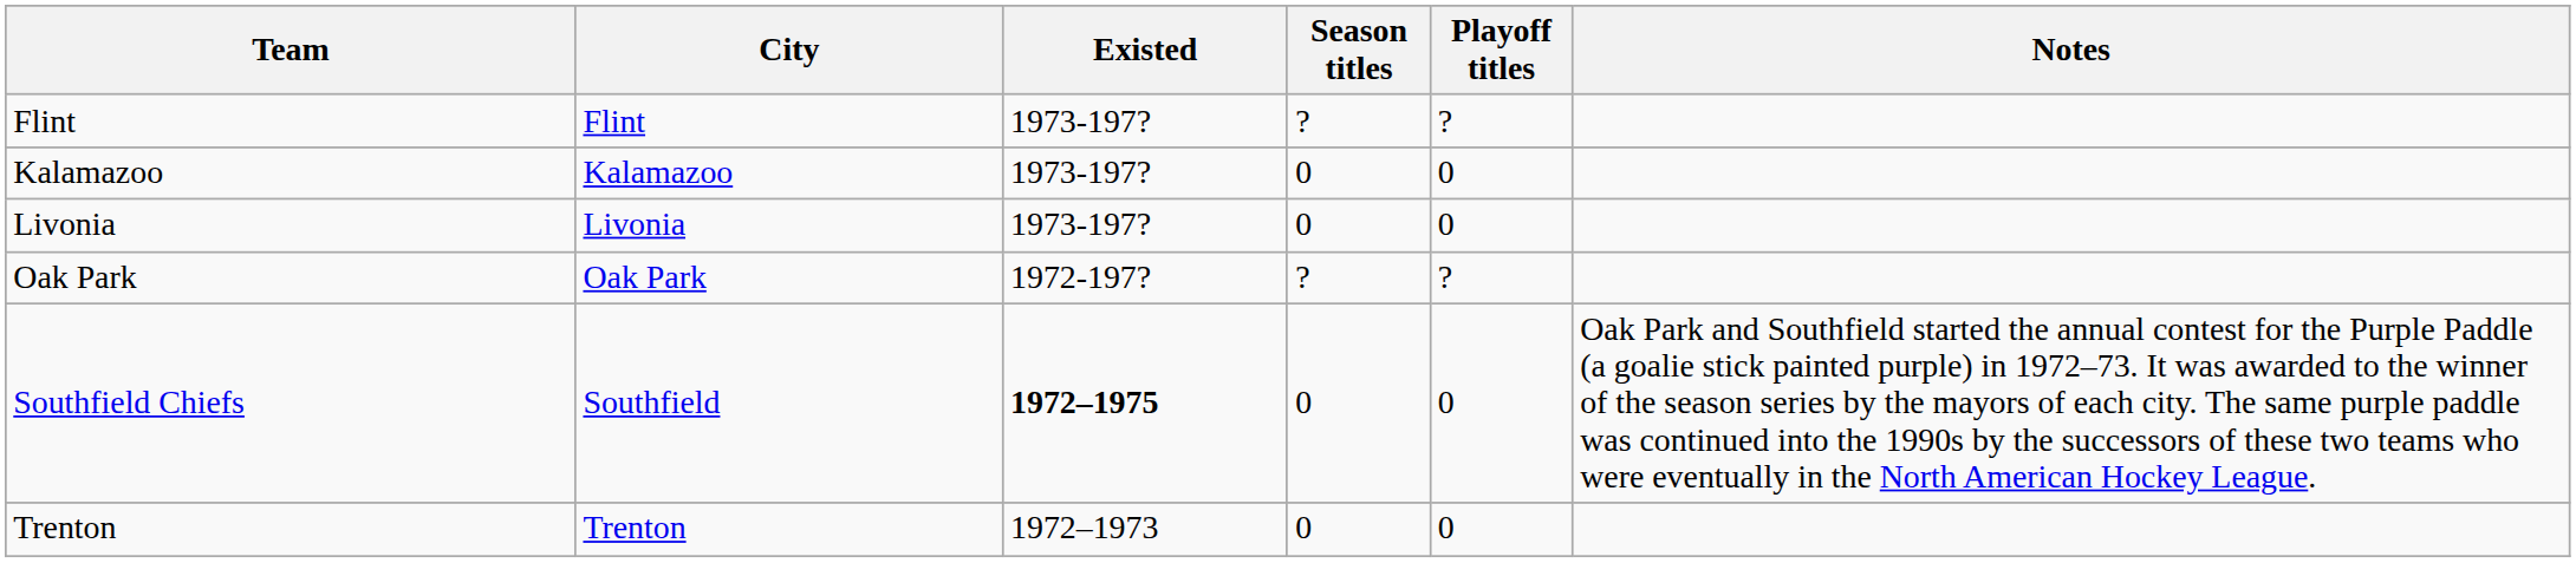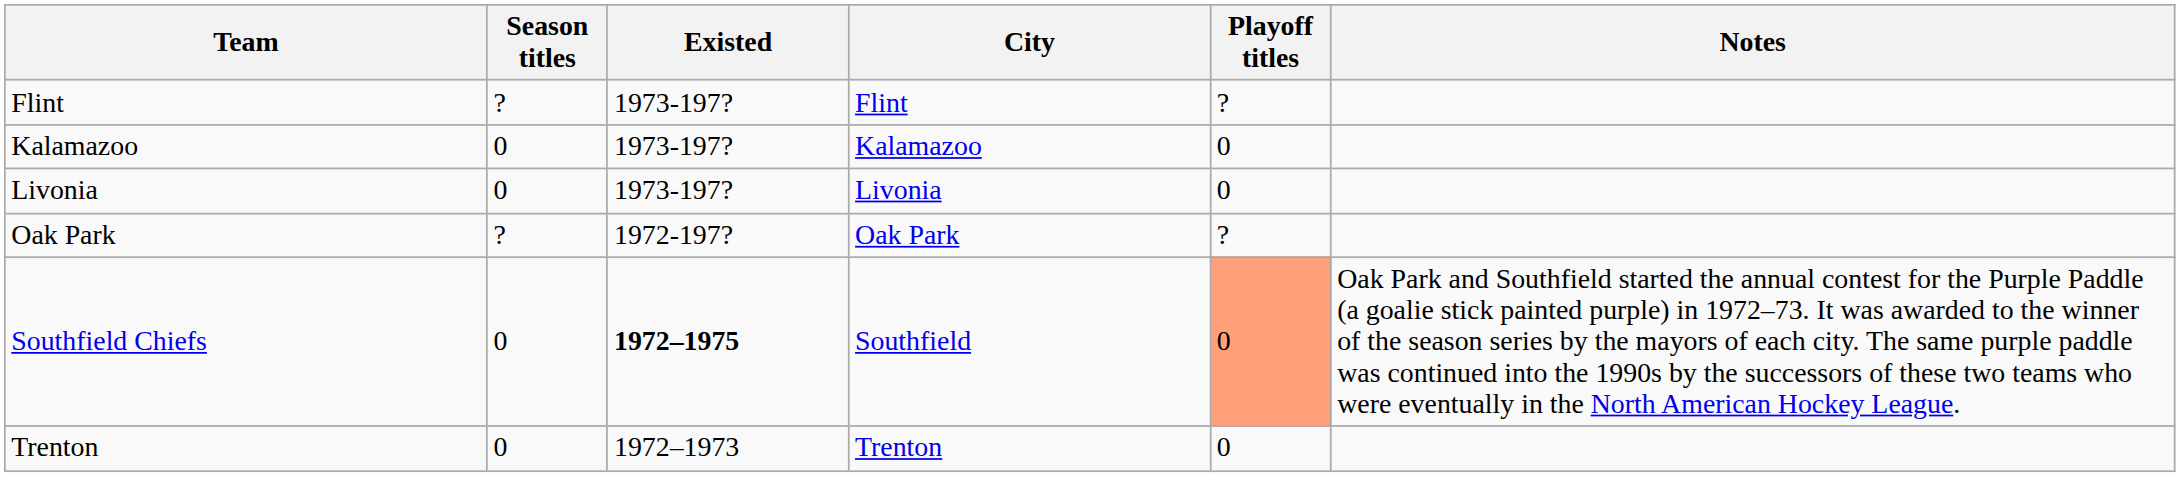columns swapped: City <-> Season titles
Southfield Chiefs | Playoff titles: no background -> lightsalmon background
